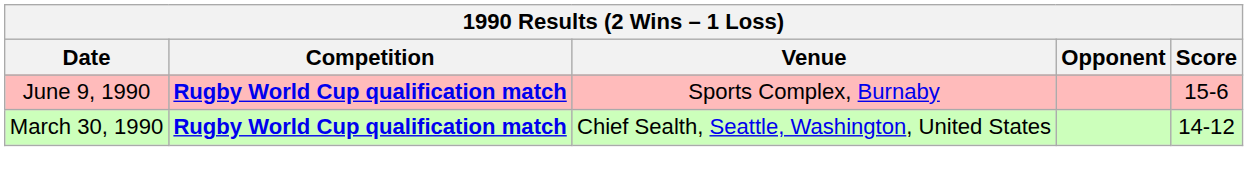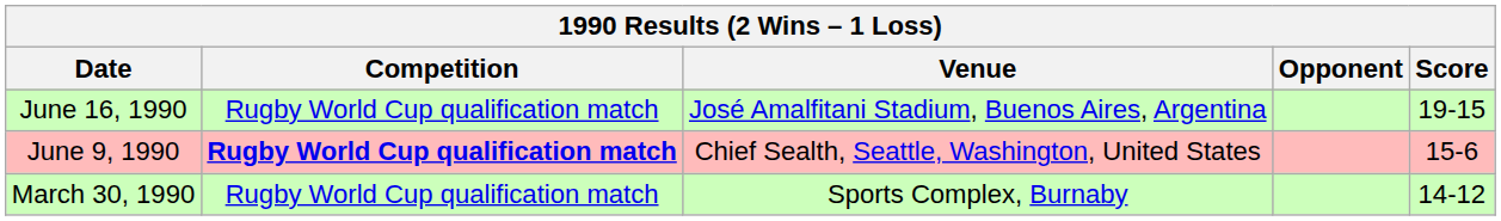+ row: June 16, 1990 | Rugby World Cup qualification match | José Amalfitani Stadium, Buenos Aires, Argentina | 19-15
June 9, 1990 | Venue: Sports Complex, Burnaby -> Chief Sealth, Seattle, Washington, United States
March 30, 1990 | Competition: bold -> normal
March 30, 1990 | Venue: Chief Sealth, Seattle, Washington, United States -> Sports Complex, Burnaby
